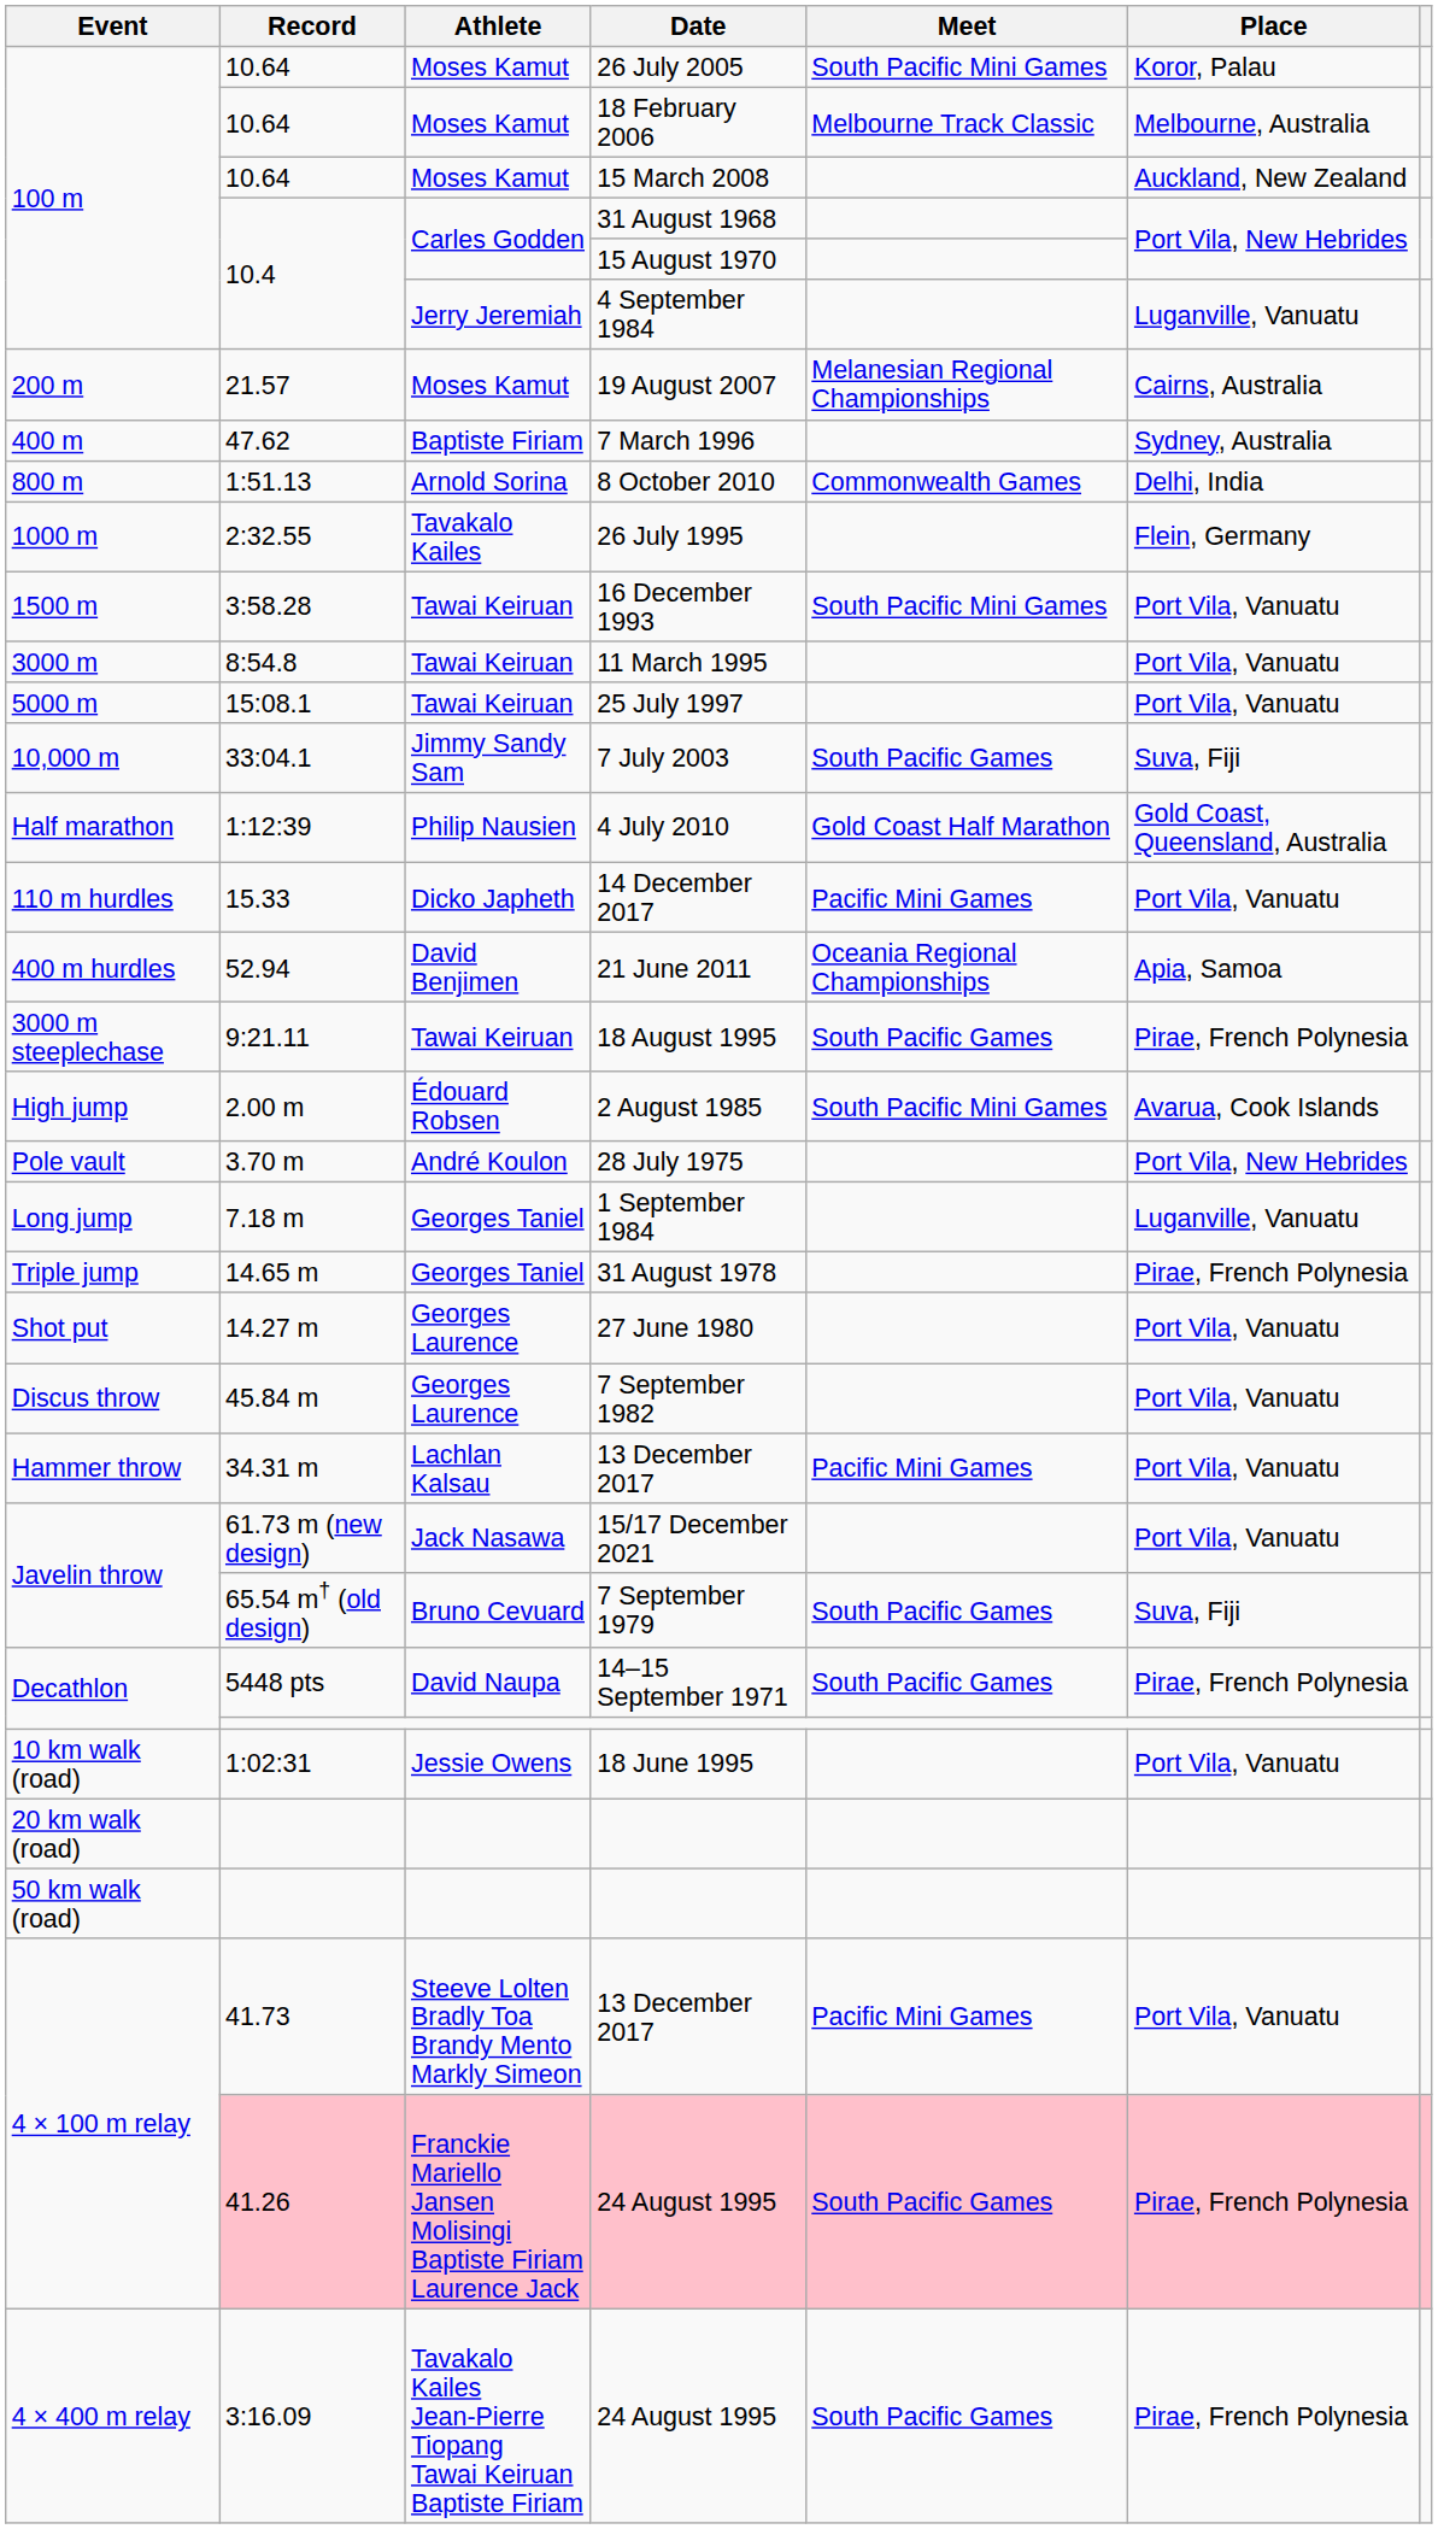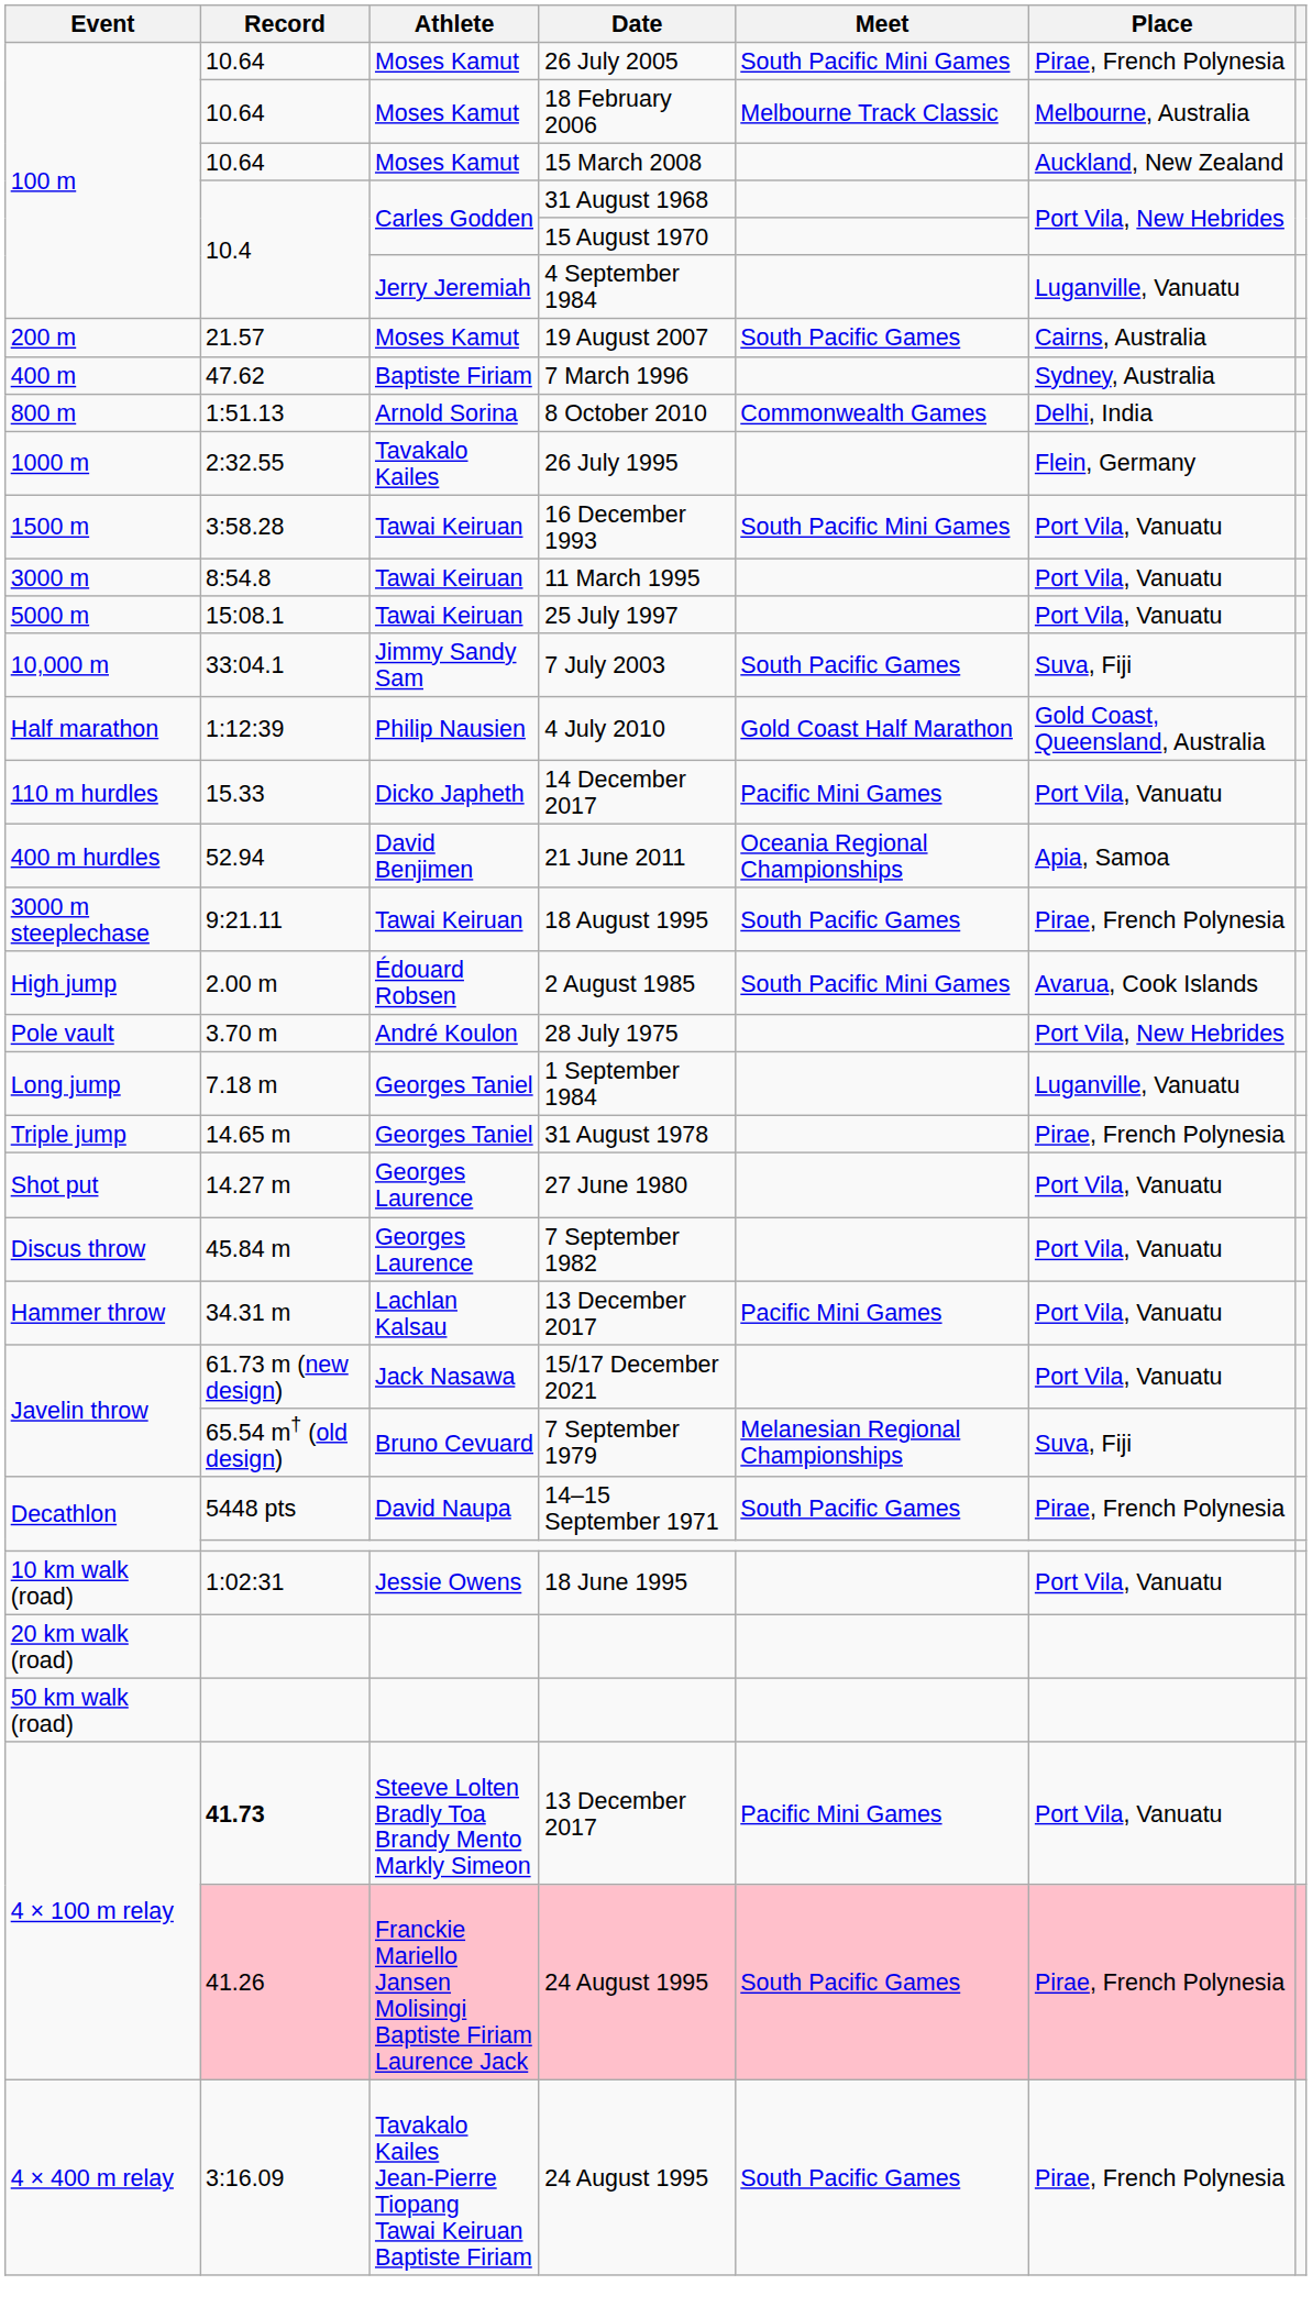26 July 2005 | Place: Koror, Palau -> Pirae, French Polynesia
19 August 2007 | Meet: Melanesian Regional Championships -> South Pacific Games
7 September 1979 | Meet: South Pacific Games -> Melanesian Regional Championships
4 × 100 m relay / 13 December 2017 | Record: normal -> bold
